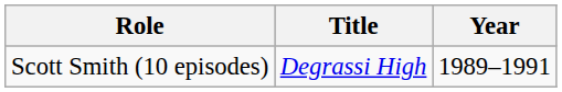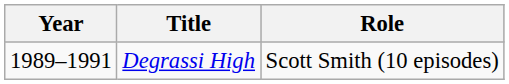columns swapped: Year <-> Role
